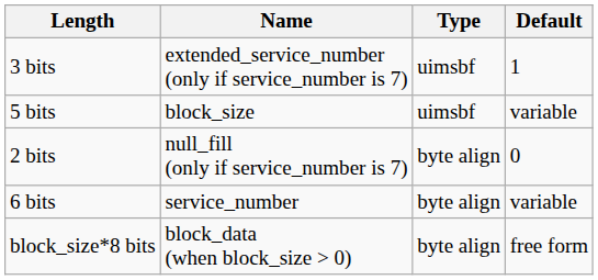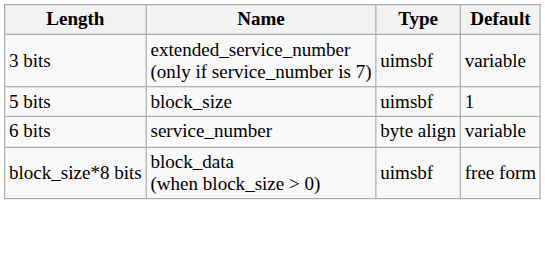3 bits | Default: 1 -> variable
5 bits | Default: variable -> 1
- row: 2 bits | null_fill (only if service_number is 7) | byte align | 0
block_size*8 bits | Type: byte align -> uimsbf
